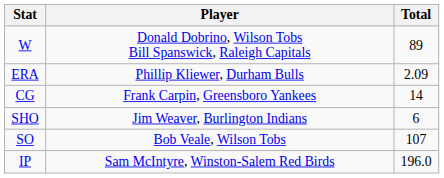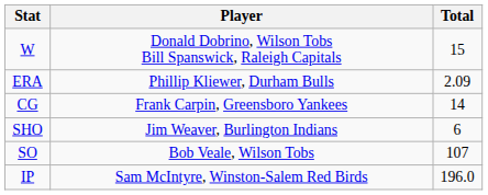W | Total: 89 -> 15
